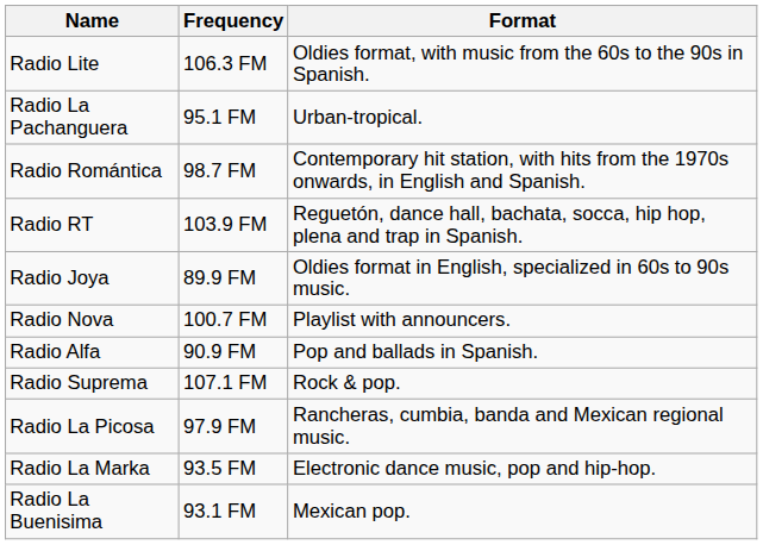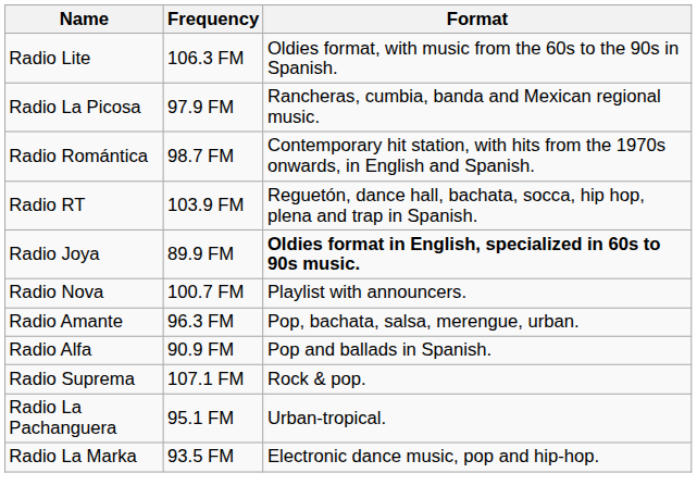rows swapped: Radio La Picosa <-> Radio La Pachanguera
Radio Joya | Format: normal -> bold
+ row: Radio Amante | 96.3 FM | Pop, bachata, salsa, merengue, urban.
- row: Radio La Buenisima | 93.1 FM | Mexican pop.
